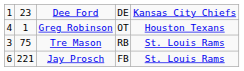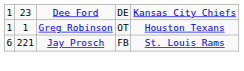Greg Robinson | column 1: 4 -> 1
- row: 3 | 75 | Tre Mason | RB | St. Louis Rams
